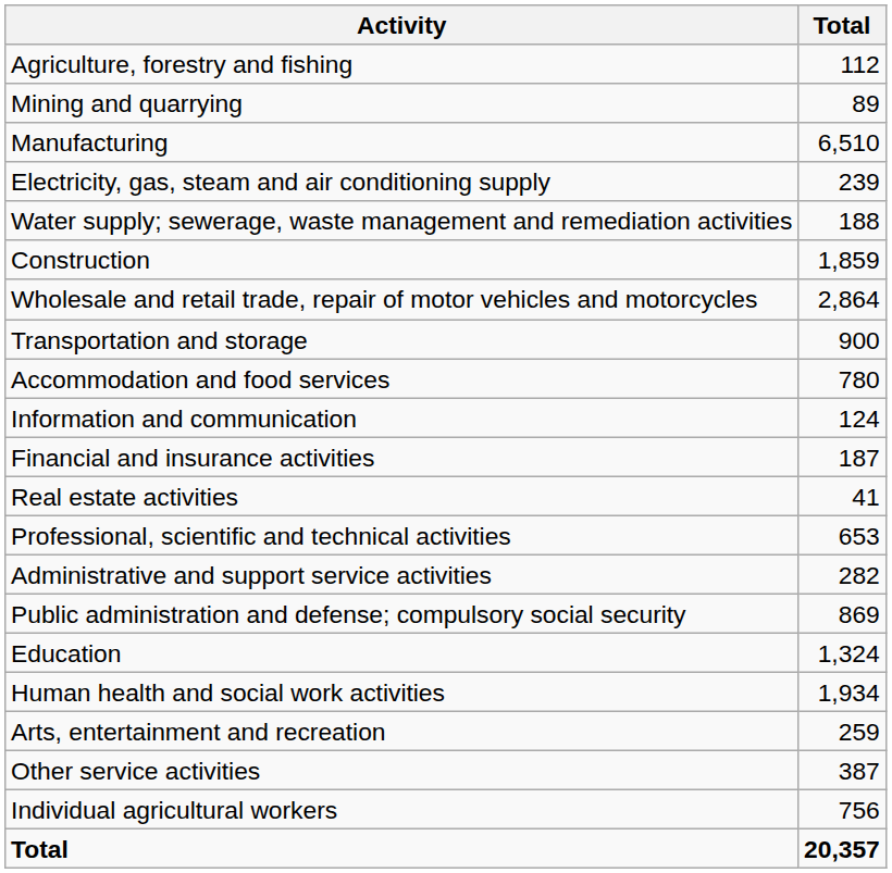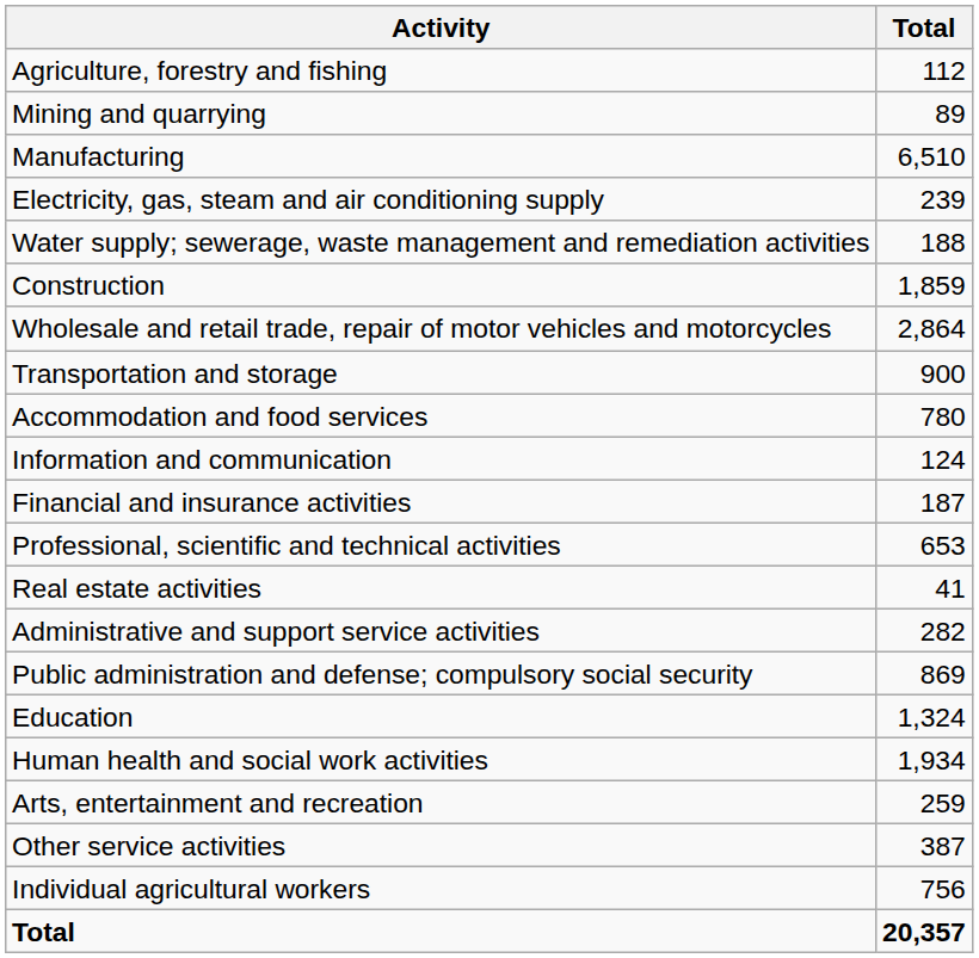rows swapped: Real estate activities <-> Professional, scientific and technical activities
